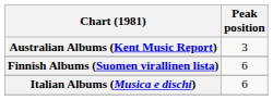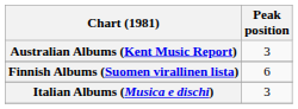Italian Albums (Musica e dischi) | Peak position: 6 -> 3
